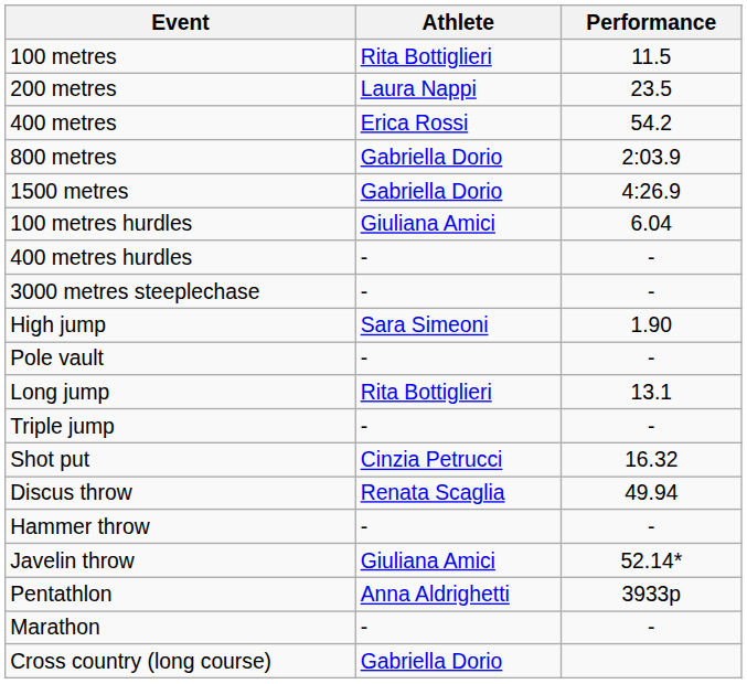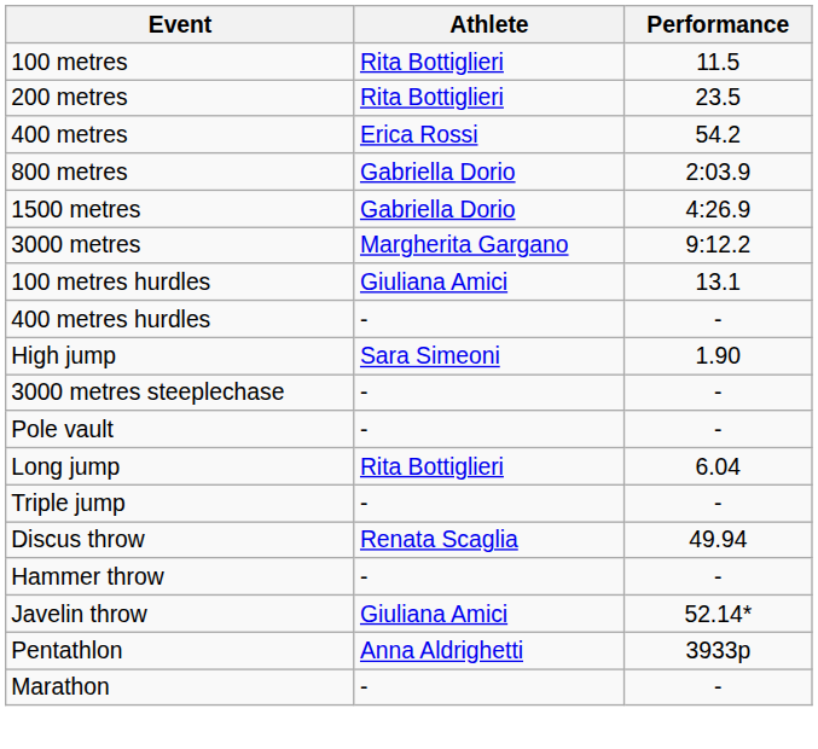200 metres | Athlete: Laura Nappi -> Rita Bottiglieri
+ row: 3000 metres | Margherita Gargano | 9:12.2
100 metres hurdles | Performance: 6.04 -> 13.1
rows swapped: 3000 metres steeplechase <-> High jump
Long jump | Performance: 13.1 -> 6.04
- row: Shot put | Cinzia Petrucci | 16.32
- row: Cross country (long course) | Gabriella Dorio
